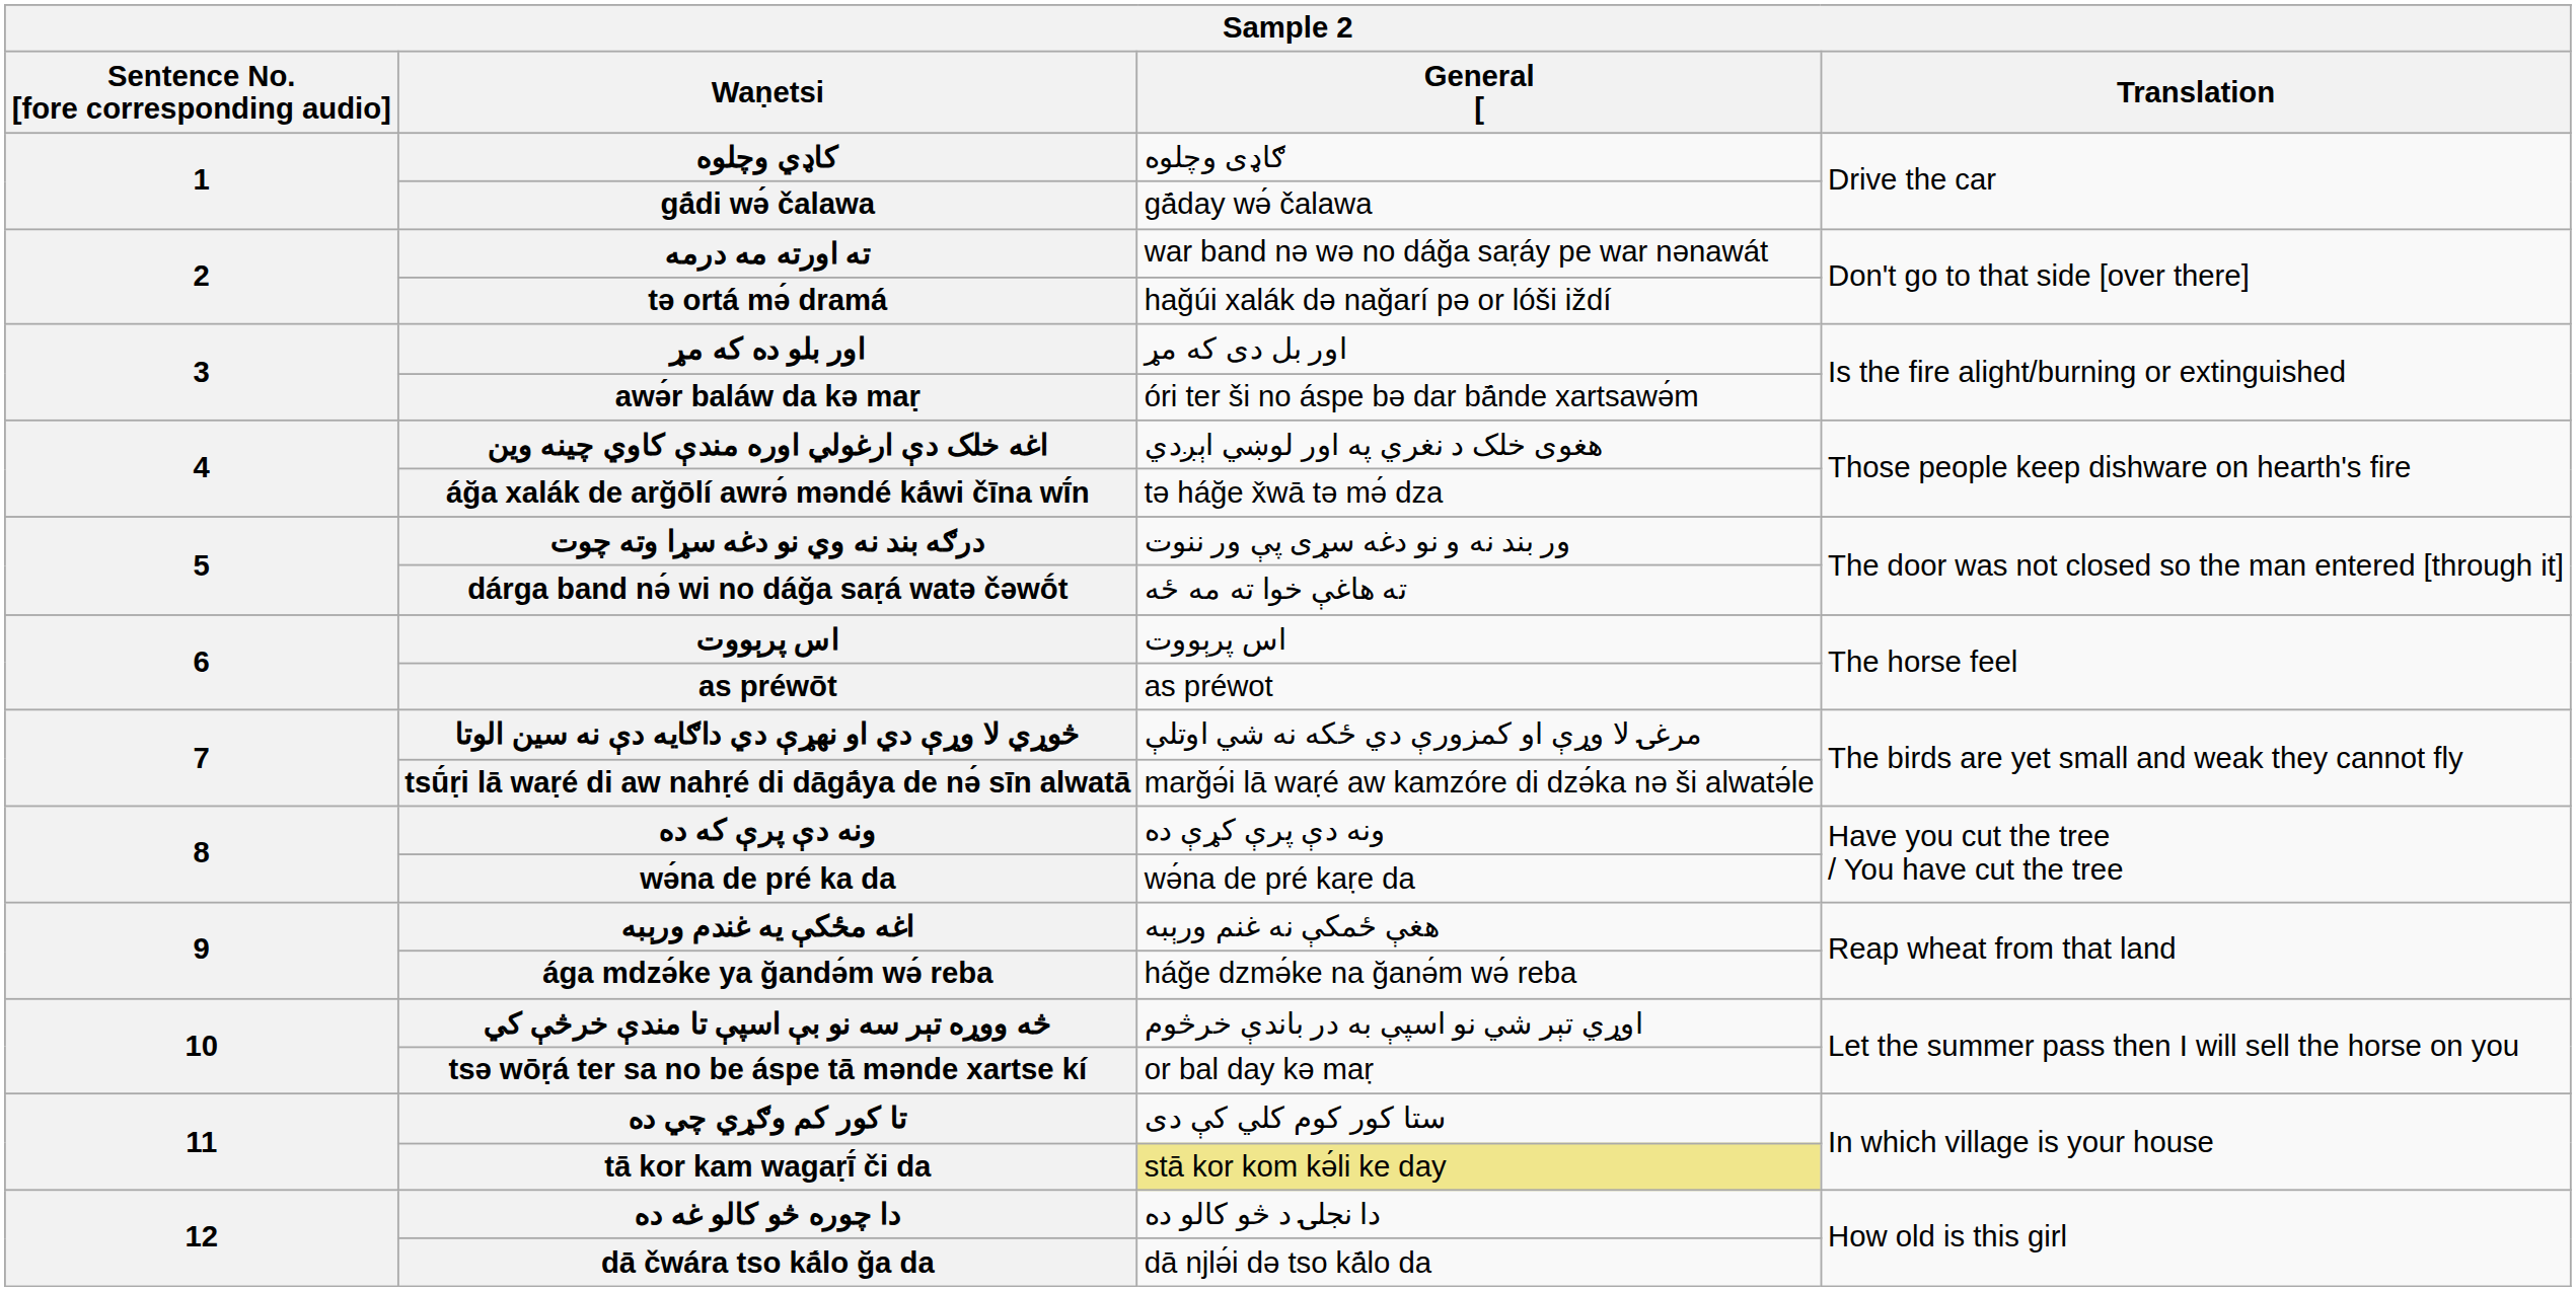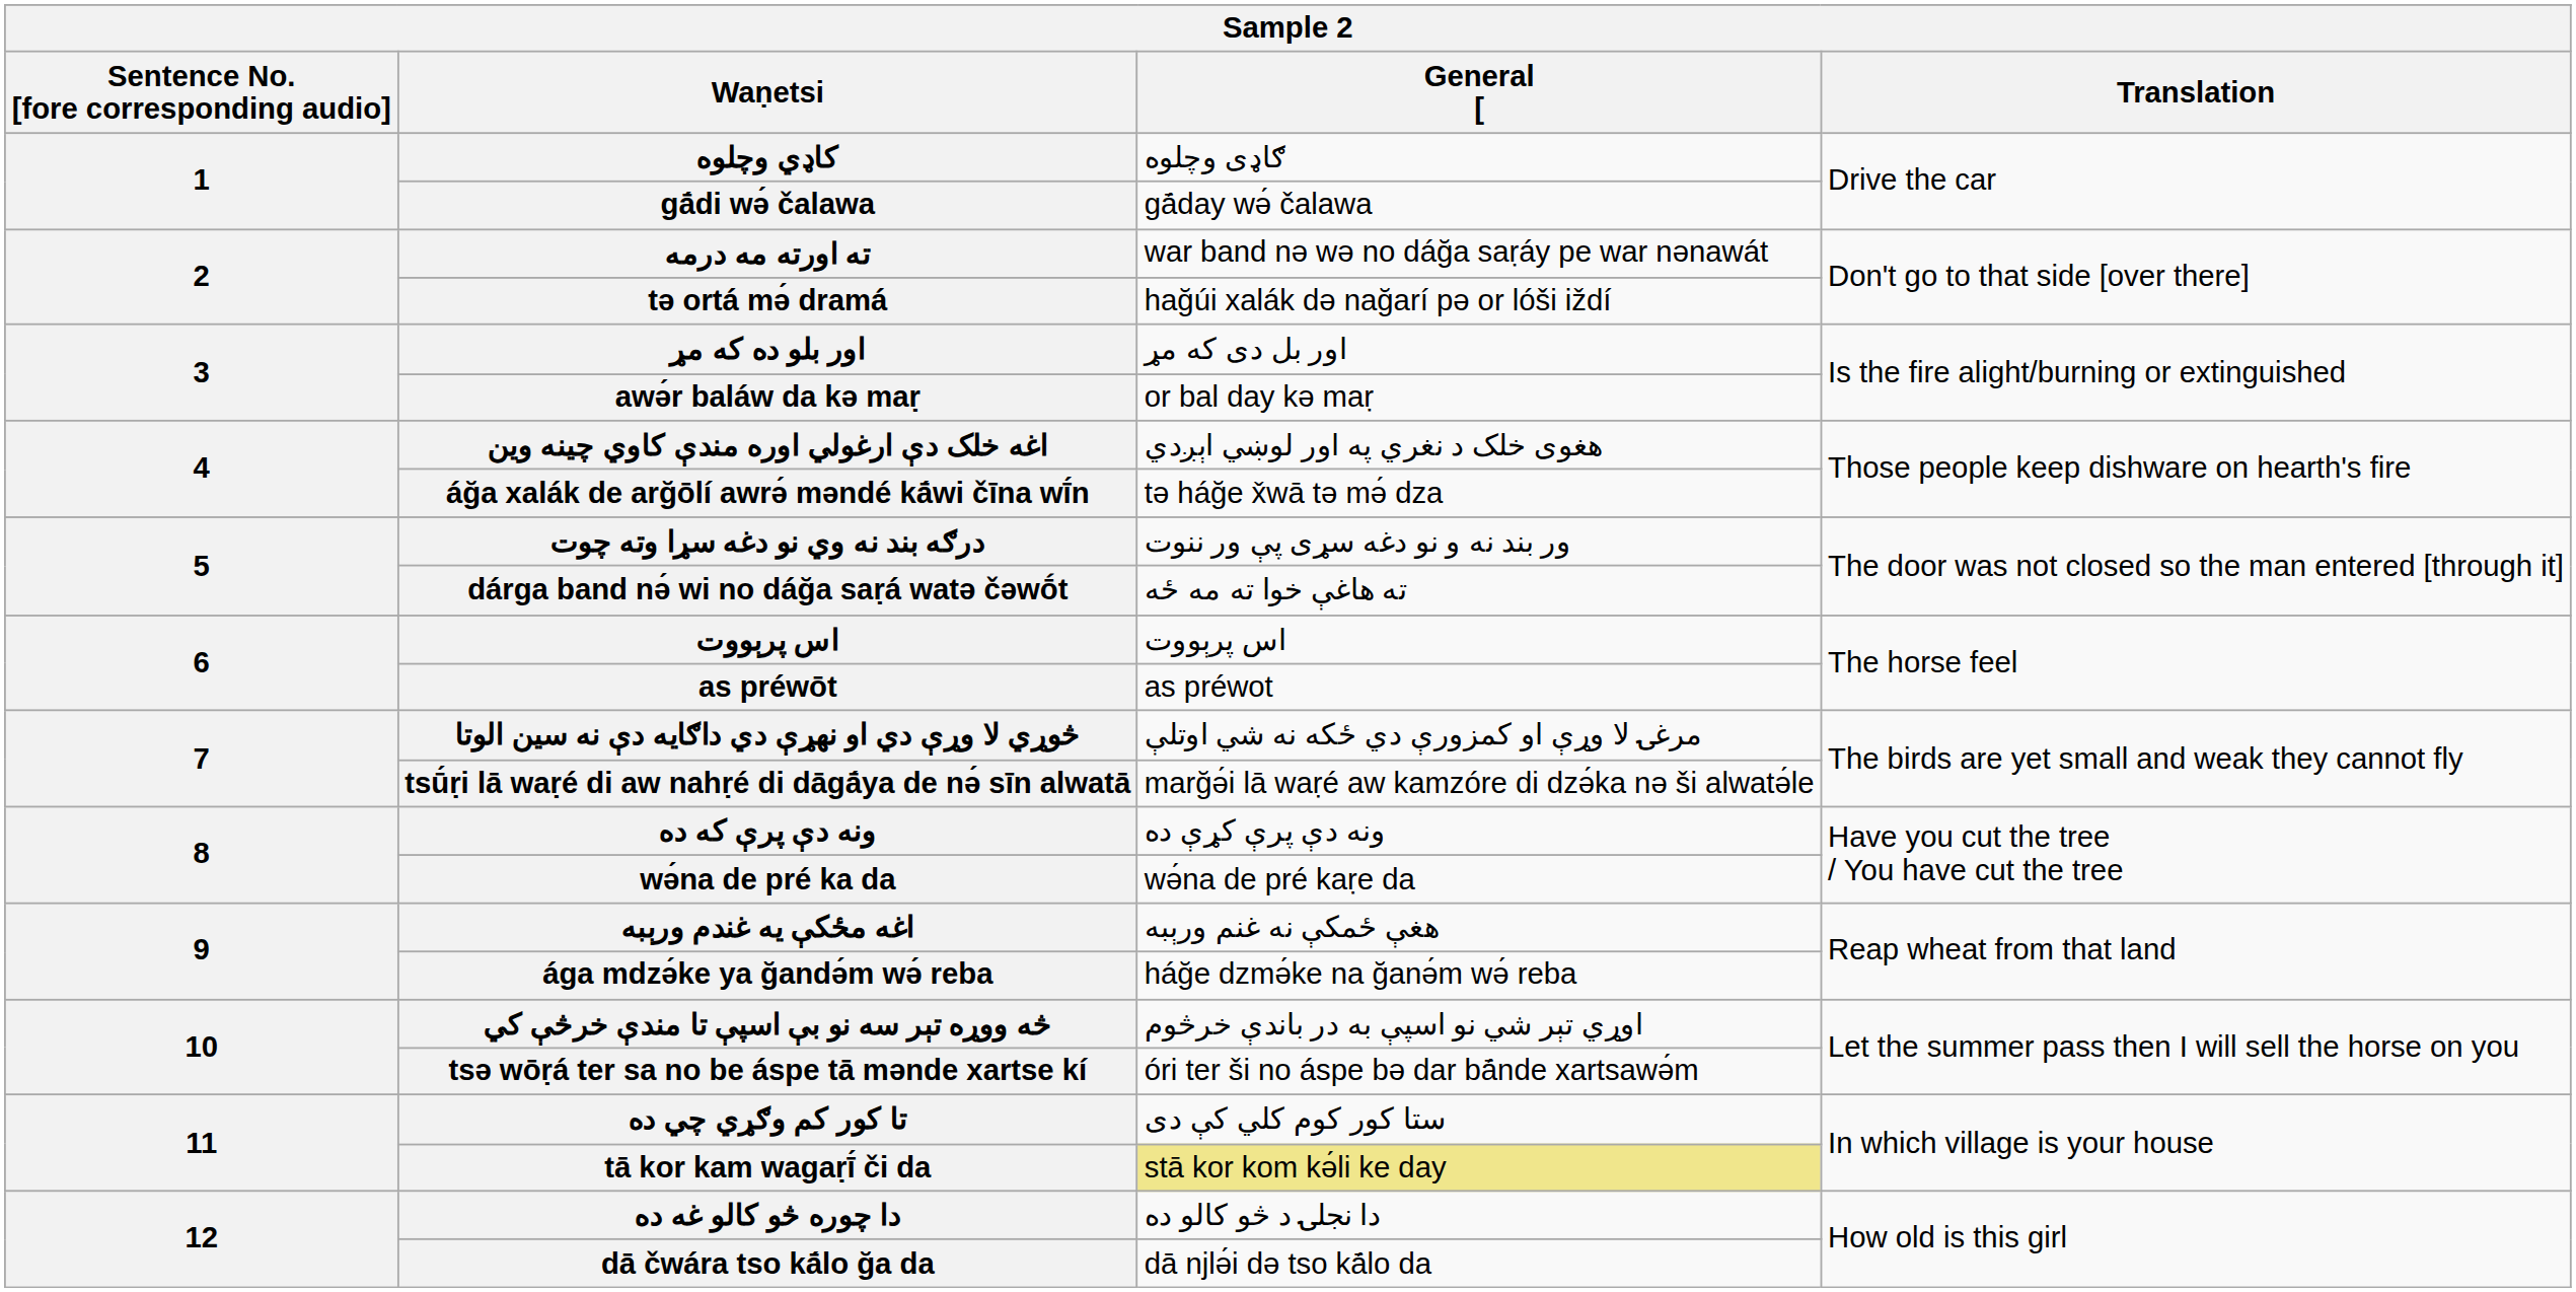awə́r baláw da kə maṛ | General [: óri ter ši no áspe bə dar bā́nde xartsawə́m -> or bal day kə maṛ
tsə wōṛá ter sa no be áspe tā mənde xartse kí | General [: or bal day kə maṛ -> óri ter ši no áspe bə dar bā́nde xartsawə́m
